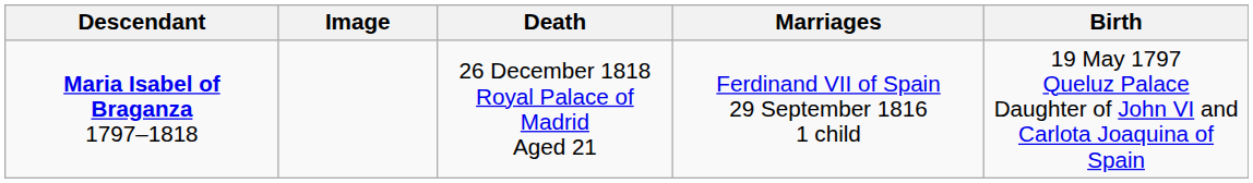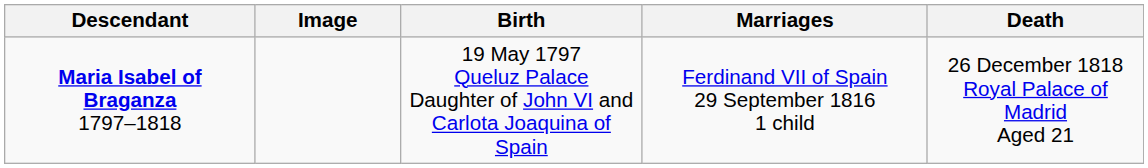columns swapped: Birth <-> Death
